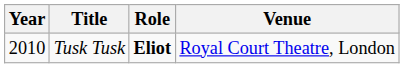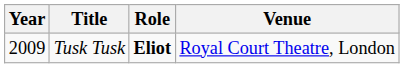Tusk Tusk | Year: 2010 -> 2009
